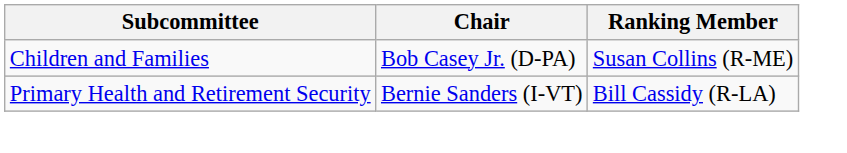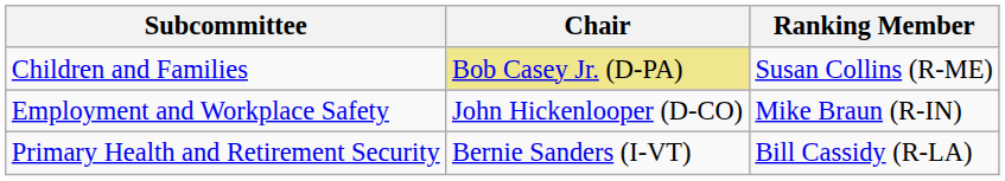Children and Families | Chair: no background -> khaki background
+ row: Employment and Workplace Safety | John Hickenlooper (D-CO) | Mike Braun (R-IN)
